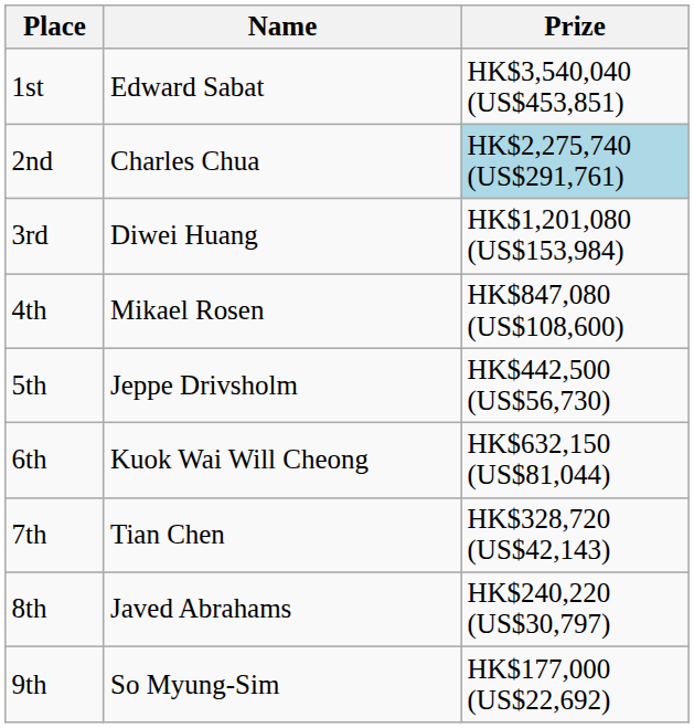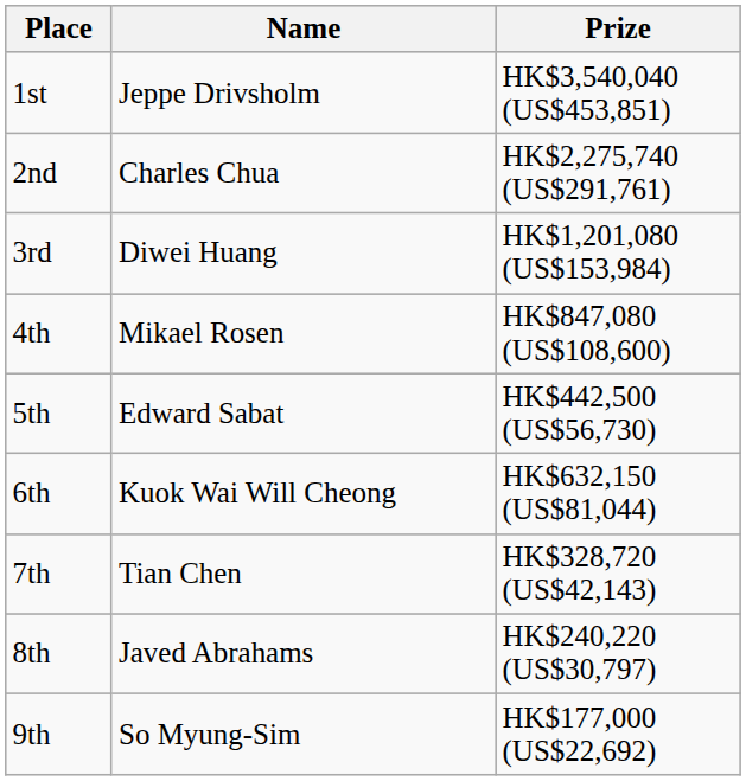1st | Name: Edward Sabat -> Jeppe Drivsholm
2nd | Prize: lightblue background -> no background
5th | Name: Jeppe Drivsholm -> Edward Sabat
